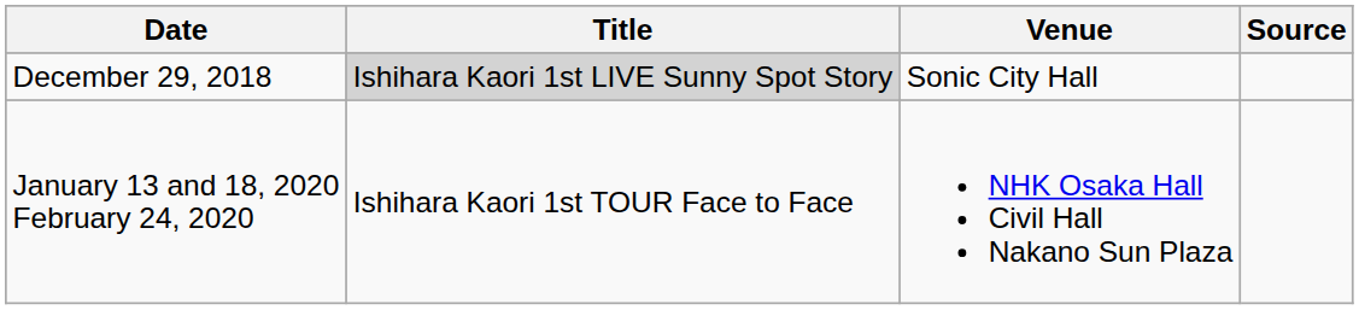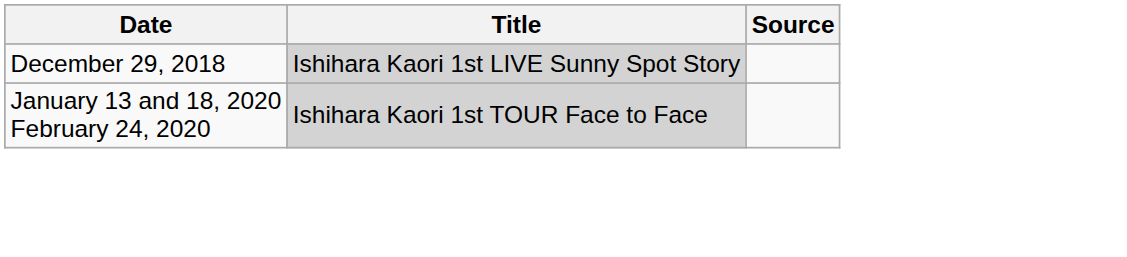- column: Venue | Sonic City Hall | NHK Osaka Hall Civil Hall Nakano Sun Plaza
January 13 and 18, 2020 February 24, 2020 | Title: no background -> lightgrey background
